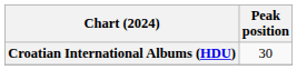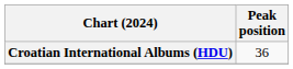Croatian International Albums (HDU) | Peak position: 30 -> 36
